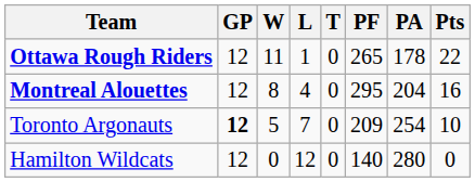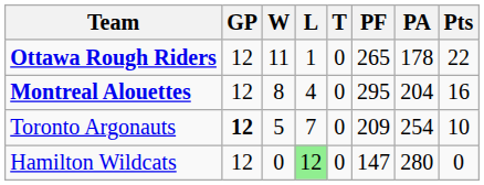Hamilton Wildcats | L: no background -> lightgreen background
Hamilton Wildcats | PF: 140 -> 147
